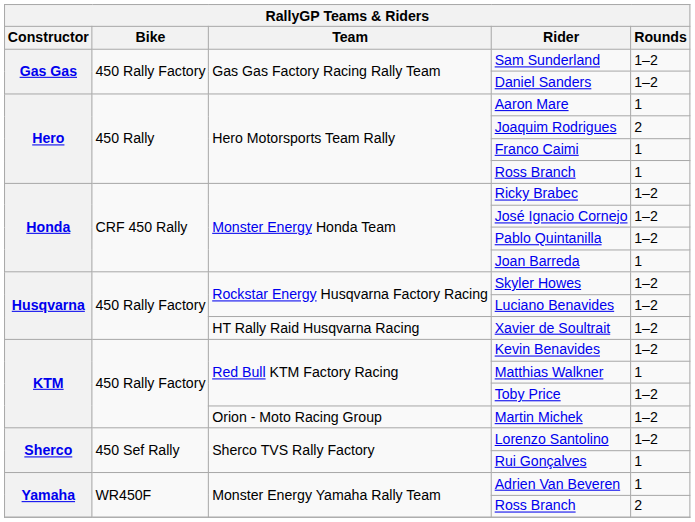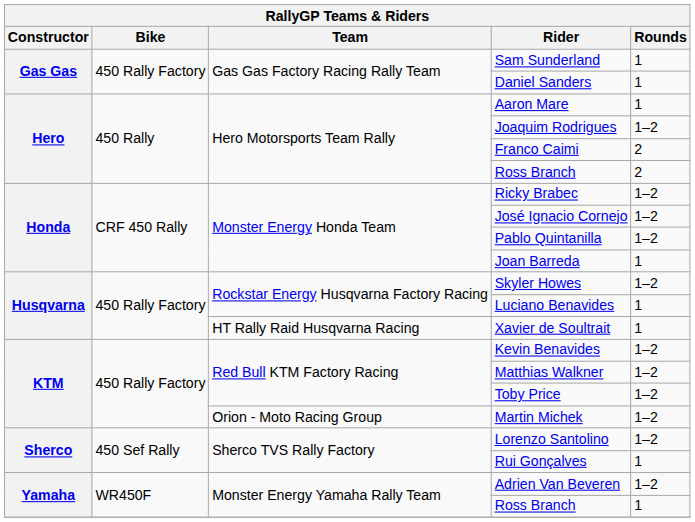Sam Sunderland | Rounds: 1–2 -> 1
Daniel Sanders | Rounds: 1–2 -> 1
Joaquim Rodrigues | Rounds: 2 -> 1–2
Franco Caimi | Rounds: 1 -> 2
Hero Motorsports Team Rally / Ross Branch | Rounds: 1 -> 2
Luciano Benavides | Rounds: 1–2 -> 1
Xavier de Soultrait | Rounds: 1–2 -> 1
Matthias Walkner | Rounds: 1 -> 1–2
Adrien Van Beveren | Rounds: 1 -> 1–2
Monster Energy Yamaha Rally Team / Ross Branch | Rounds: 2 -> 1
